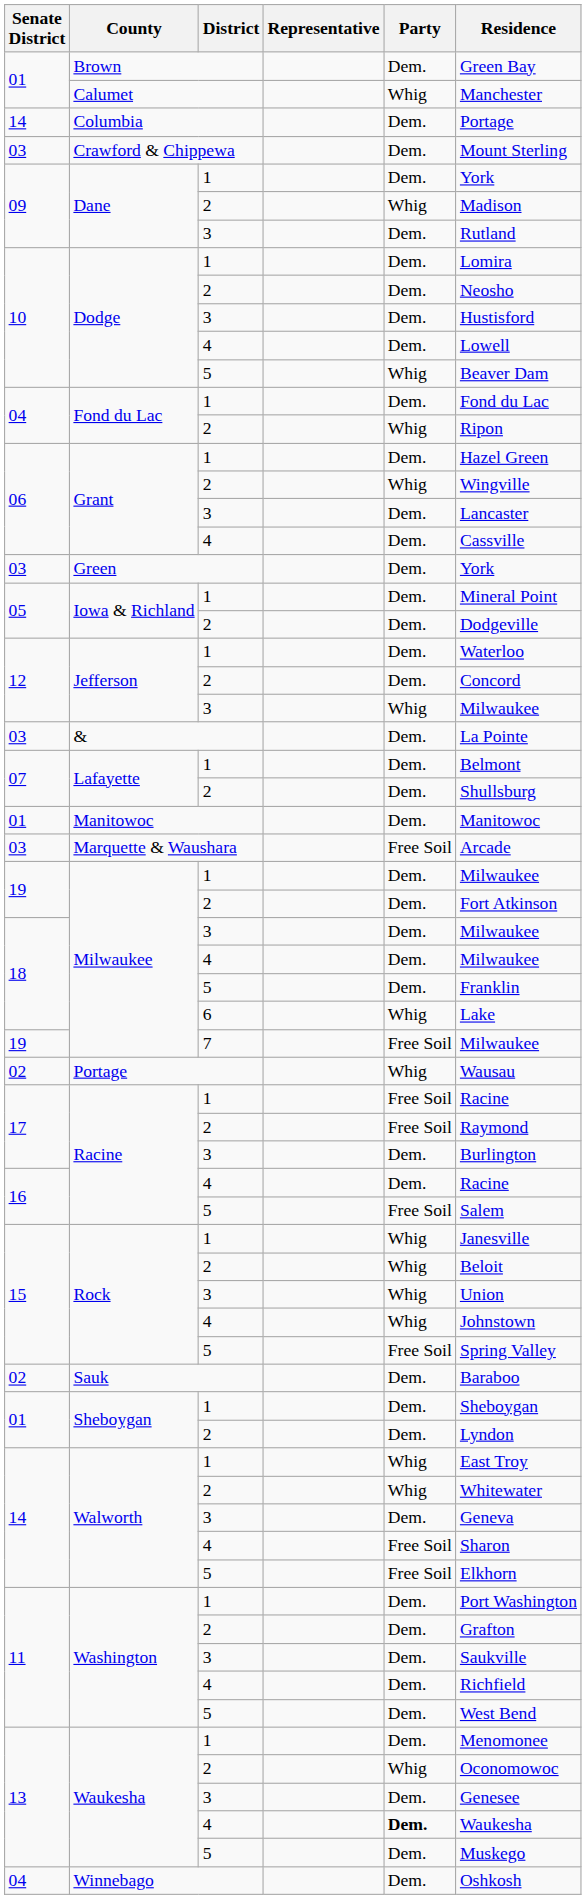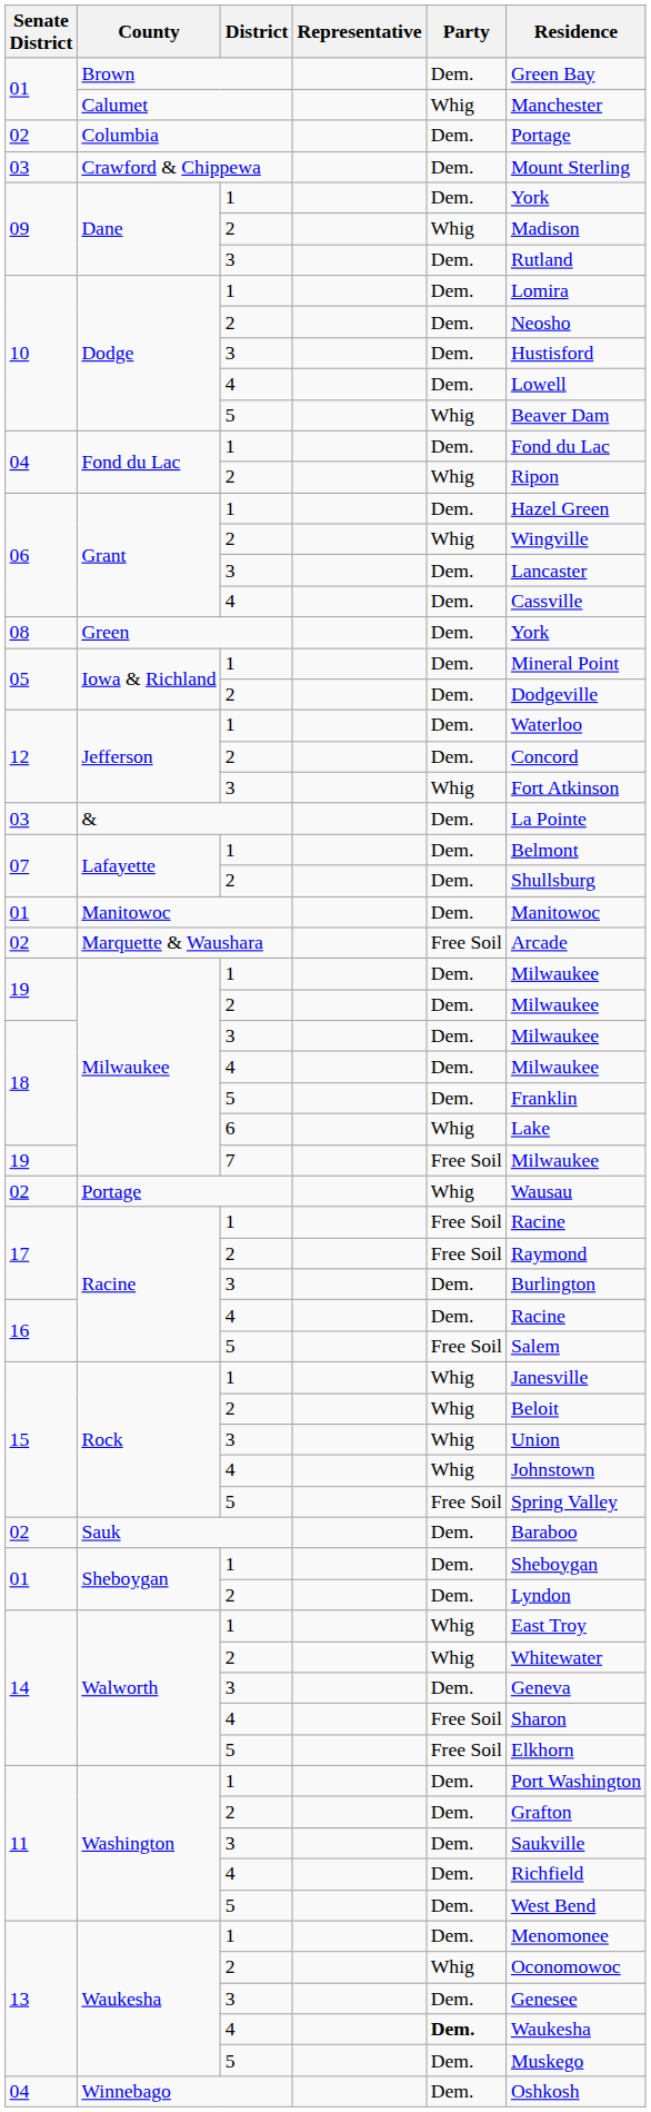Columbia | Senate District: 14 -> 02
Green | Senate District: 03 -> 08
Jefferson / 3 | Residence: Milwaukee -> Fort Atkinson
Marquette & Waushara | Senate District: 03 -> 02
Milwaukee / 2 | Residence: Fort Atkinson -> Milwaukee
